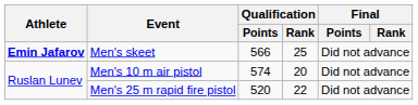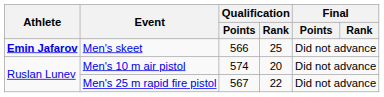Men's 25 m rapid fire pistol | Qualification / Points: 520 -> 567
